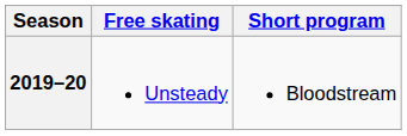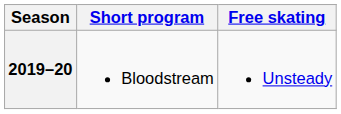columns swapped: Short program <-> Free skating
